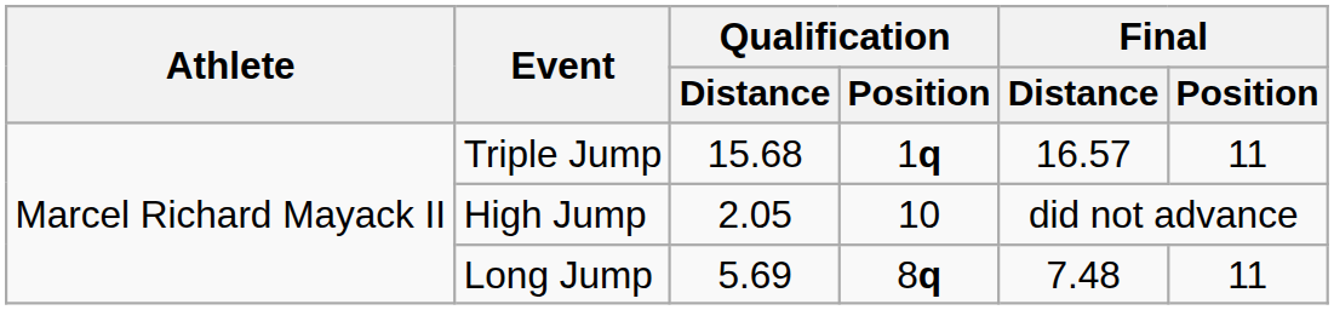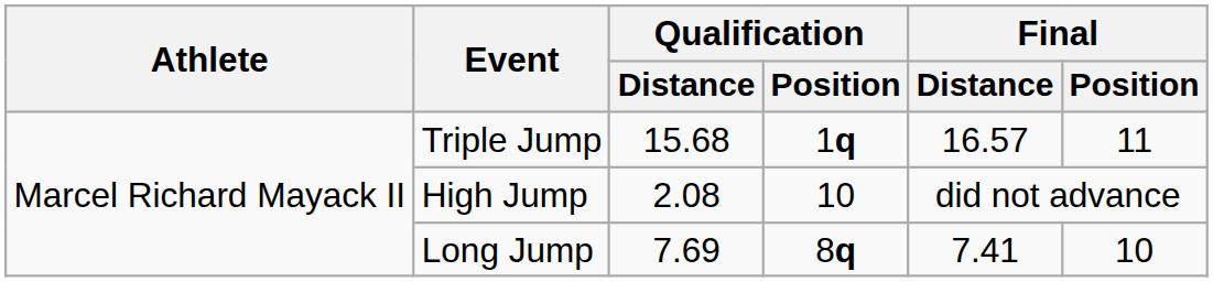High Jump | Qualification / Distance: 2.05 -> 2.08
Long Jump | Qualification / Distance: 5.69 -> 7.69
Long Jump | Final / Distance: 7.48 -> 7.41
Long Jump | Final / Position: 11 -> 10
